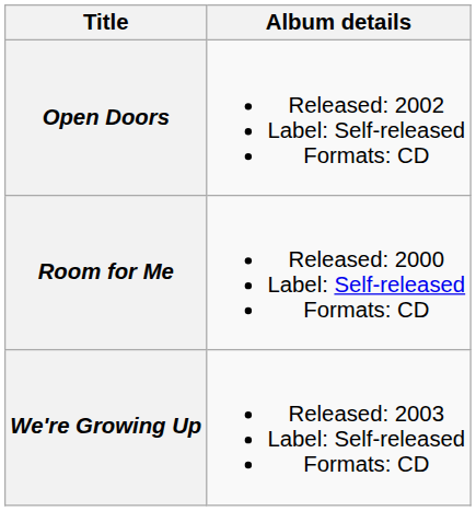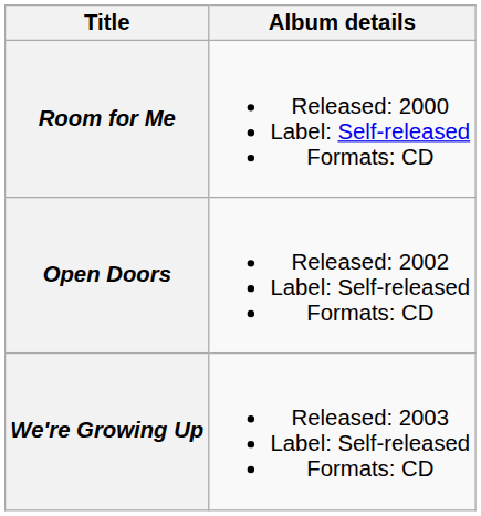rows swapped: Room for Me <-> Open Doors
